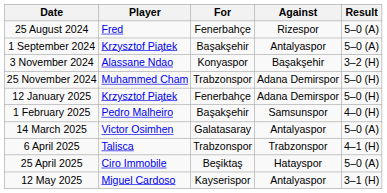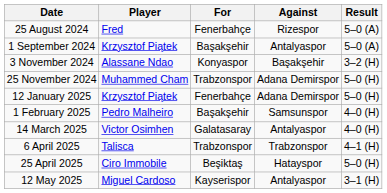14 March 2025 | Result: 5–0 (A) -> 4–0 (H)
25 April 2025 | Result: 5–0 (A) -> 5–0 (H)
